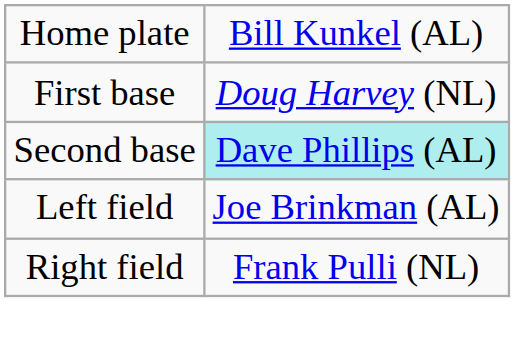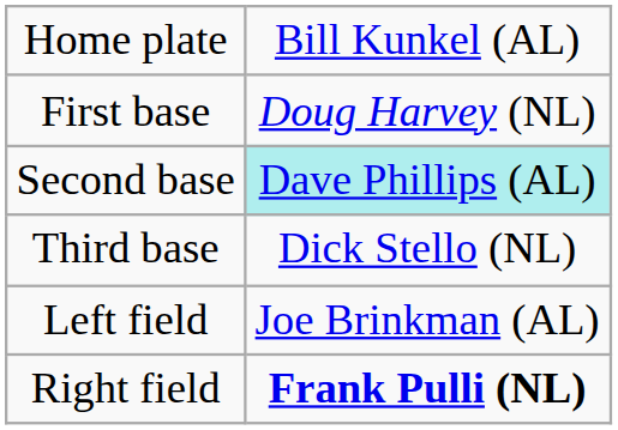+ row: Third base | Dick Stello (NL)
Right field | column 2: normal -> bold
